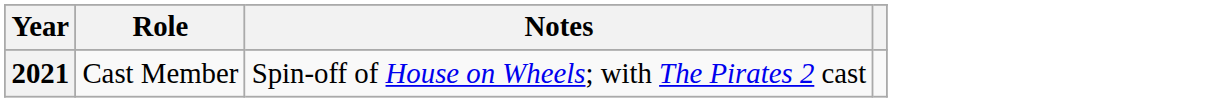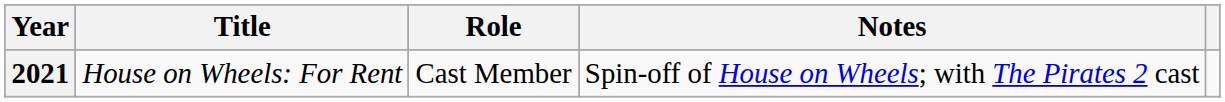+ column: Title | House on Wheels: For Rent
